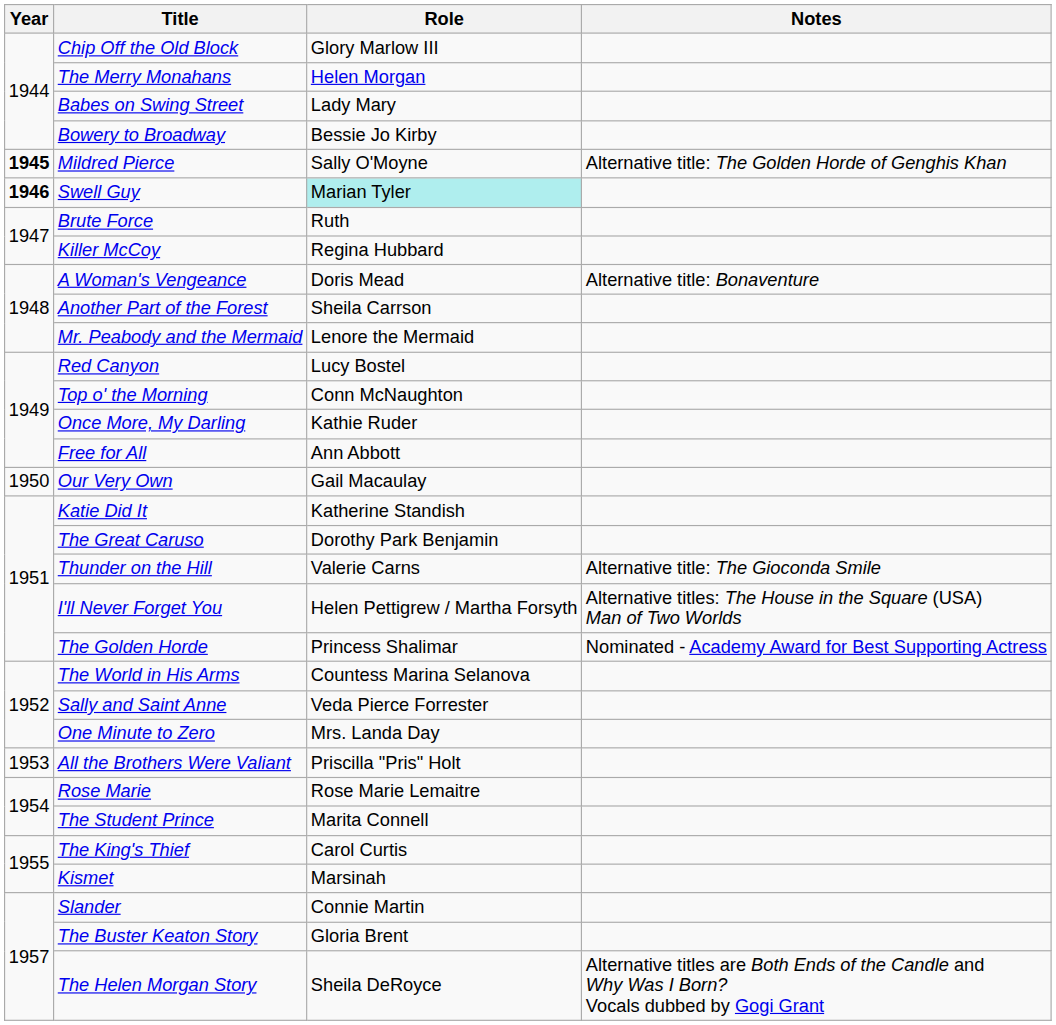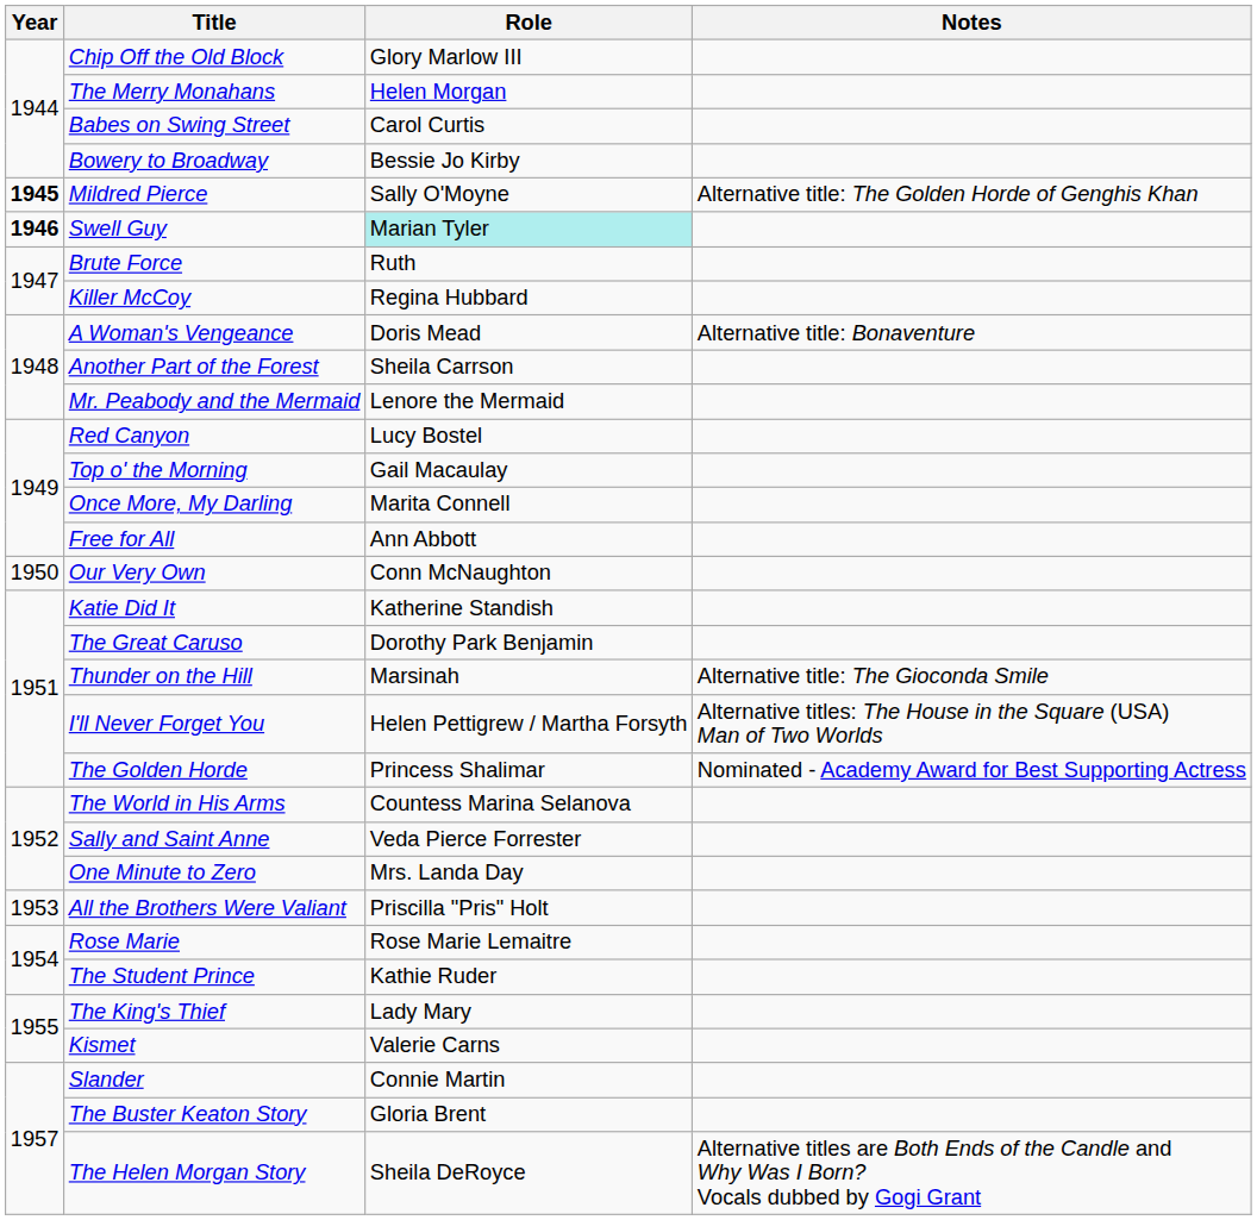Babes on Swing Street | Role: Lady Mary -> Carol Curtis
Top o' the Morning | Role: Conn McNaughton -> Gail Macaulay
Once More, My Darling | Role: Kathie Ruder -> Marita Connell
Our Very Own | Role: Gail Macaulay -> Conn McNaughton
Thunder on the Hill | Role: Valerie Carns -> Marsinah
The Student Prince | Role: Marita Connell -> Kathie Ruder
The King's Thief | Role: Carol Curtis -> Lady Mary
Kismet | Role: Marsinah -> Valerie Carns
